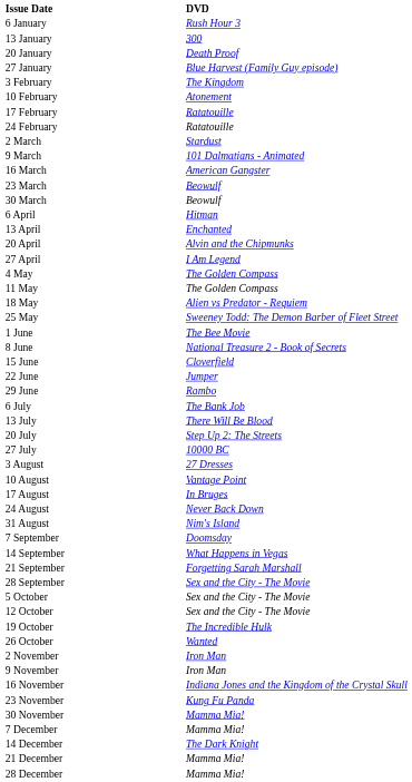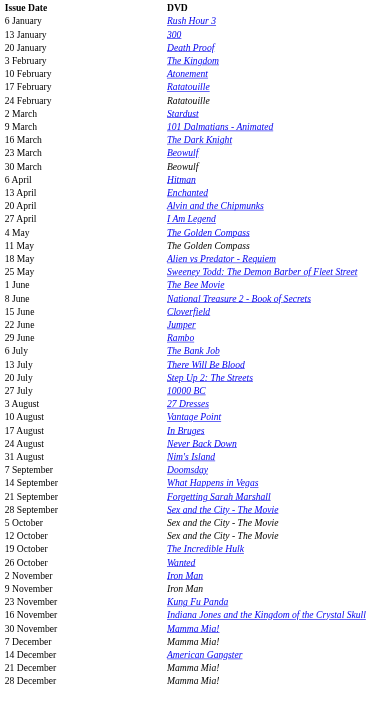- row: 27 January | Blue Harvest (Family Guy episode)
16 March | DVD: American Gangster -> The Dark Knight
rows swapped: 16 November <-> 23 November
14 December | DVD: The Dark Knight -> American Gangster
